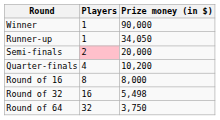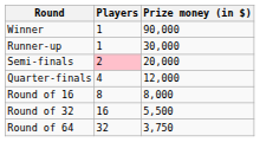Runner-up | Prize money (in $): 34,050 -> 30,000
Quarter-finals | Prize money (in $): 10,200 -> 12,000
Round of 32 | Prize money (in $): 5,498 -> 5,500
